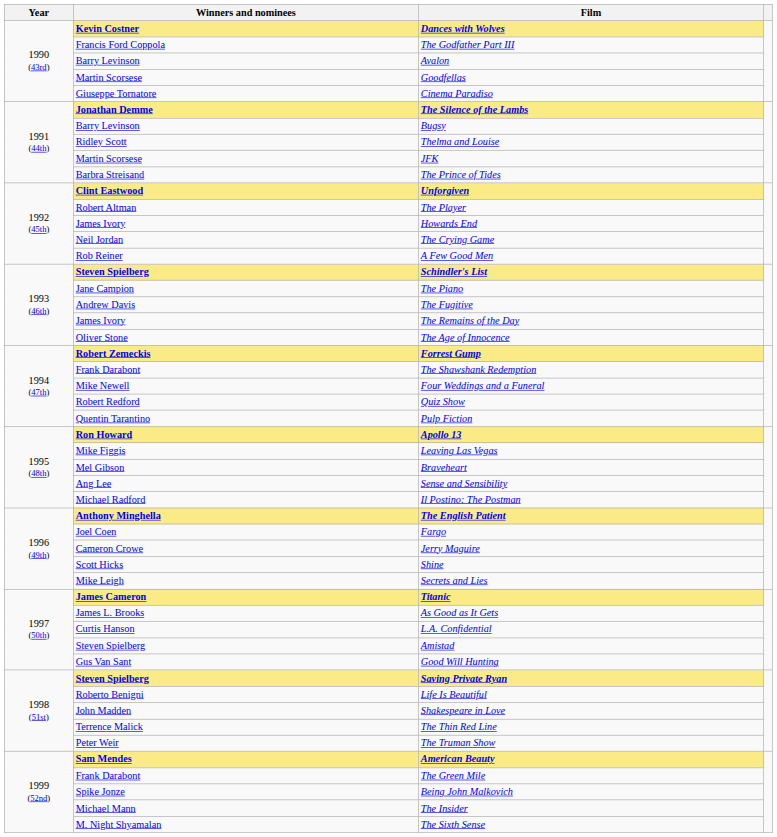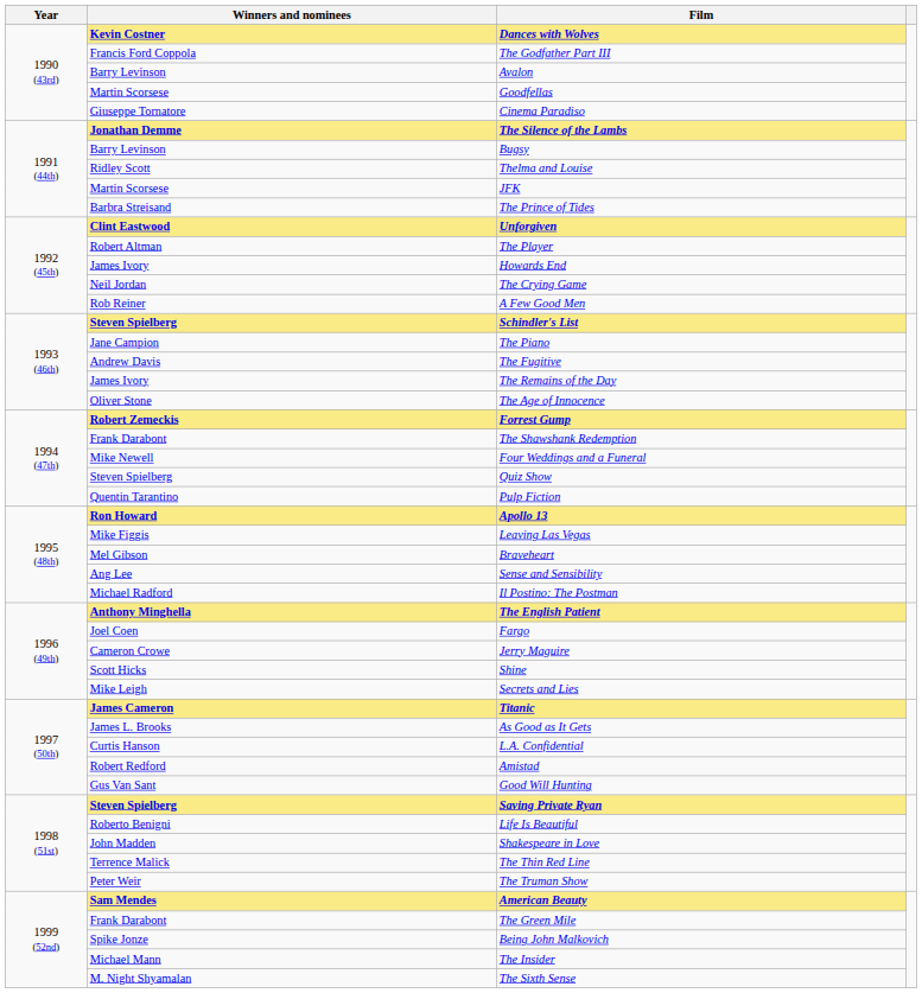Quiz Show | Winners and nominees: Robert Redford -> Steven Spielberg
Amistad | Winners and nominees: Steven Spielberg -> Robert Redford
